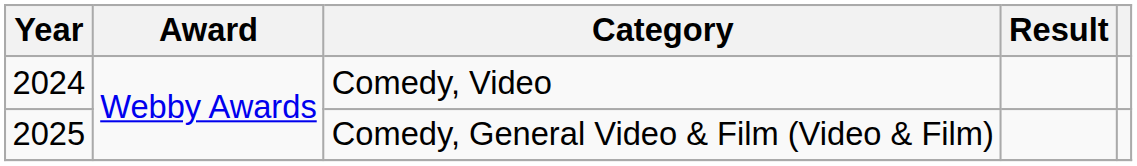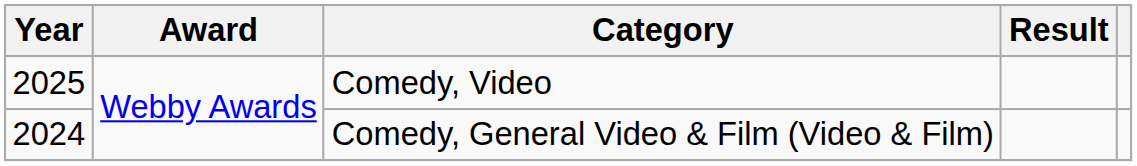Comedy, Video | Year: 2024 -> 2025
Comedy, General Video & Film (Video & Film) | Year: 2025 -> 2024
